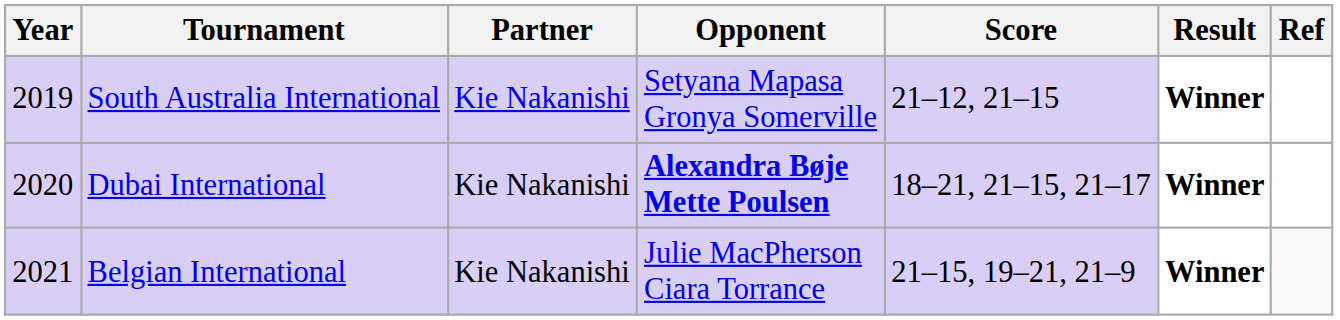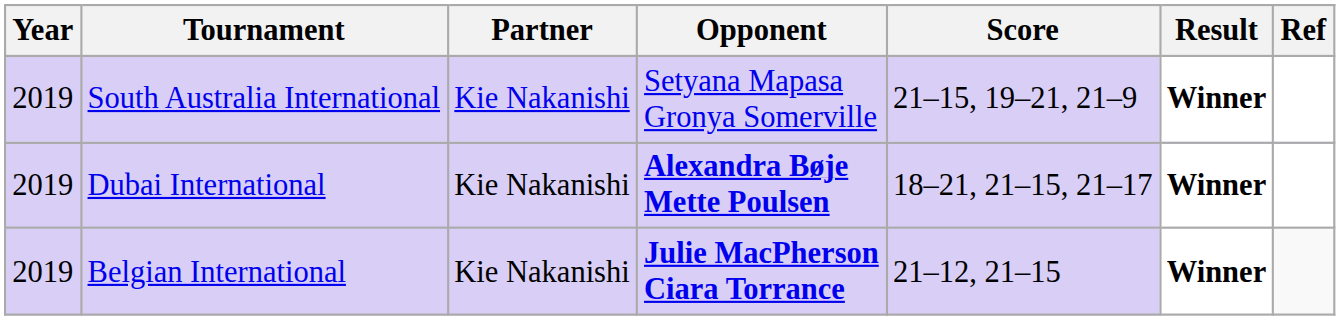South Australia International | Score: 21–12, 21–15 -> 21–15, 19–21, 21–9
Dubai International | Year: 2020 -> 2019
Belgian International | Year: 2021 -> 2019
Belgian International | Opponent: normal -> bold
Belgian International | Score: 21–15, 19–21, 21–9 -> 21–12, 21–15
